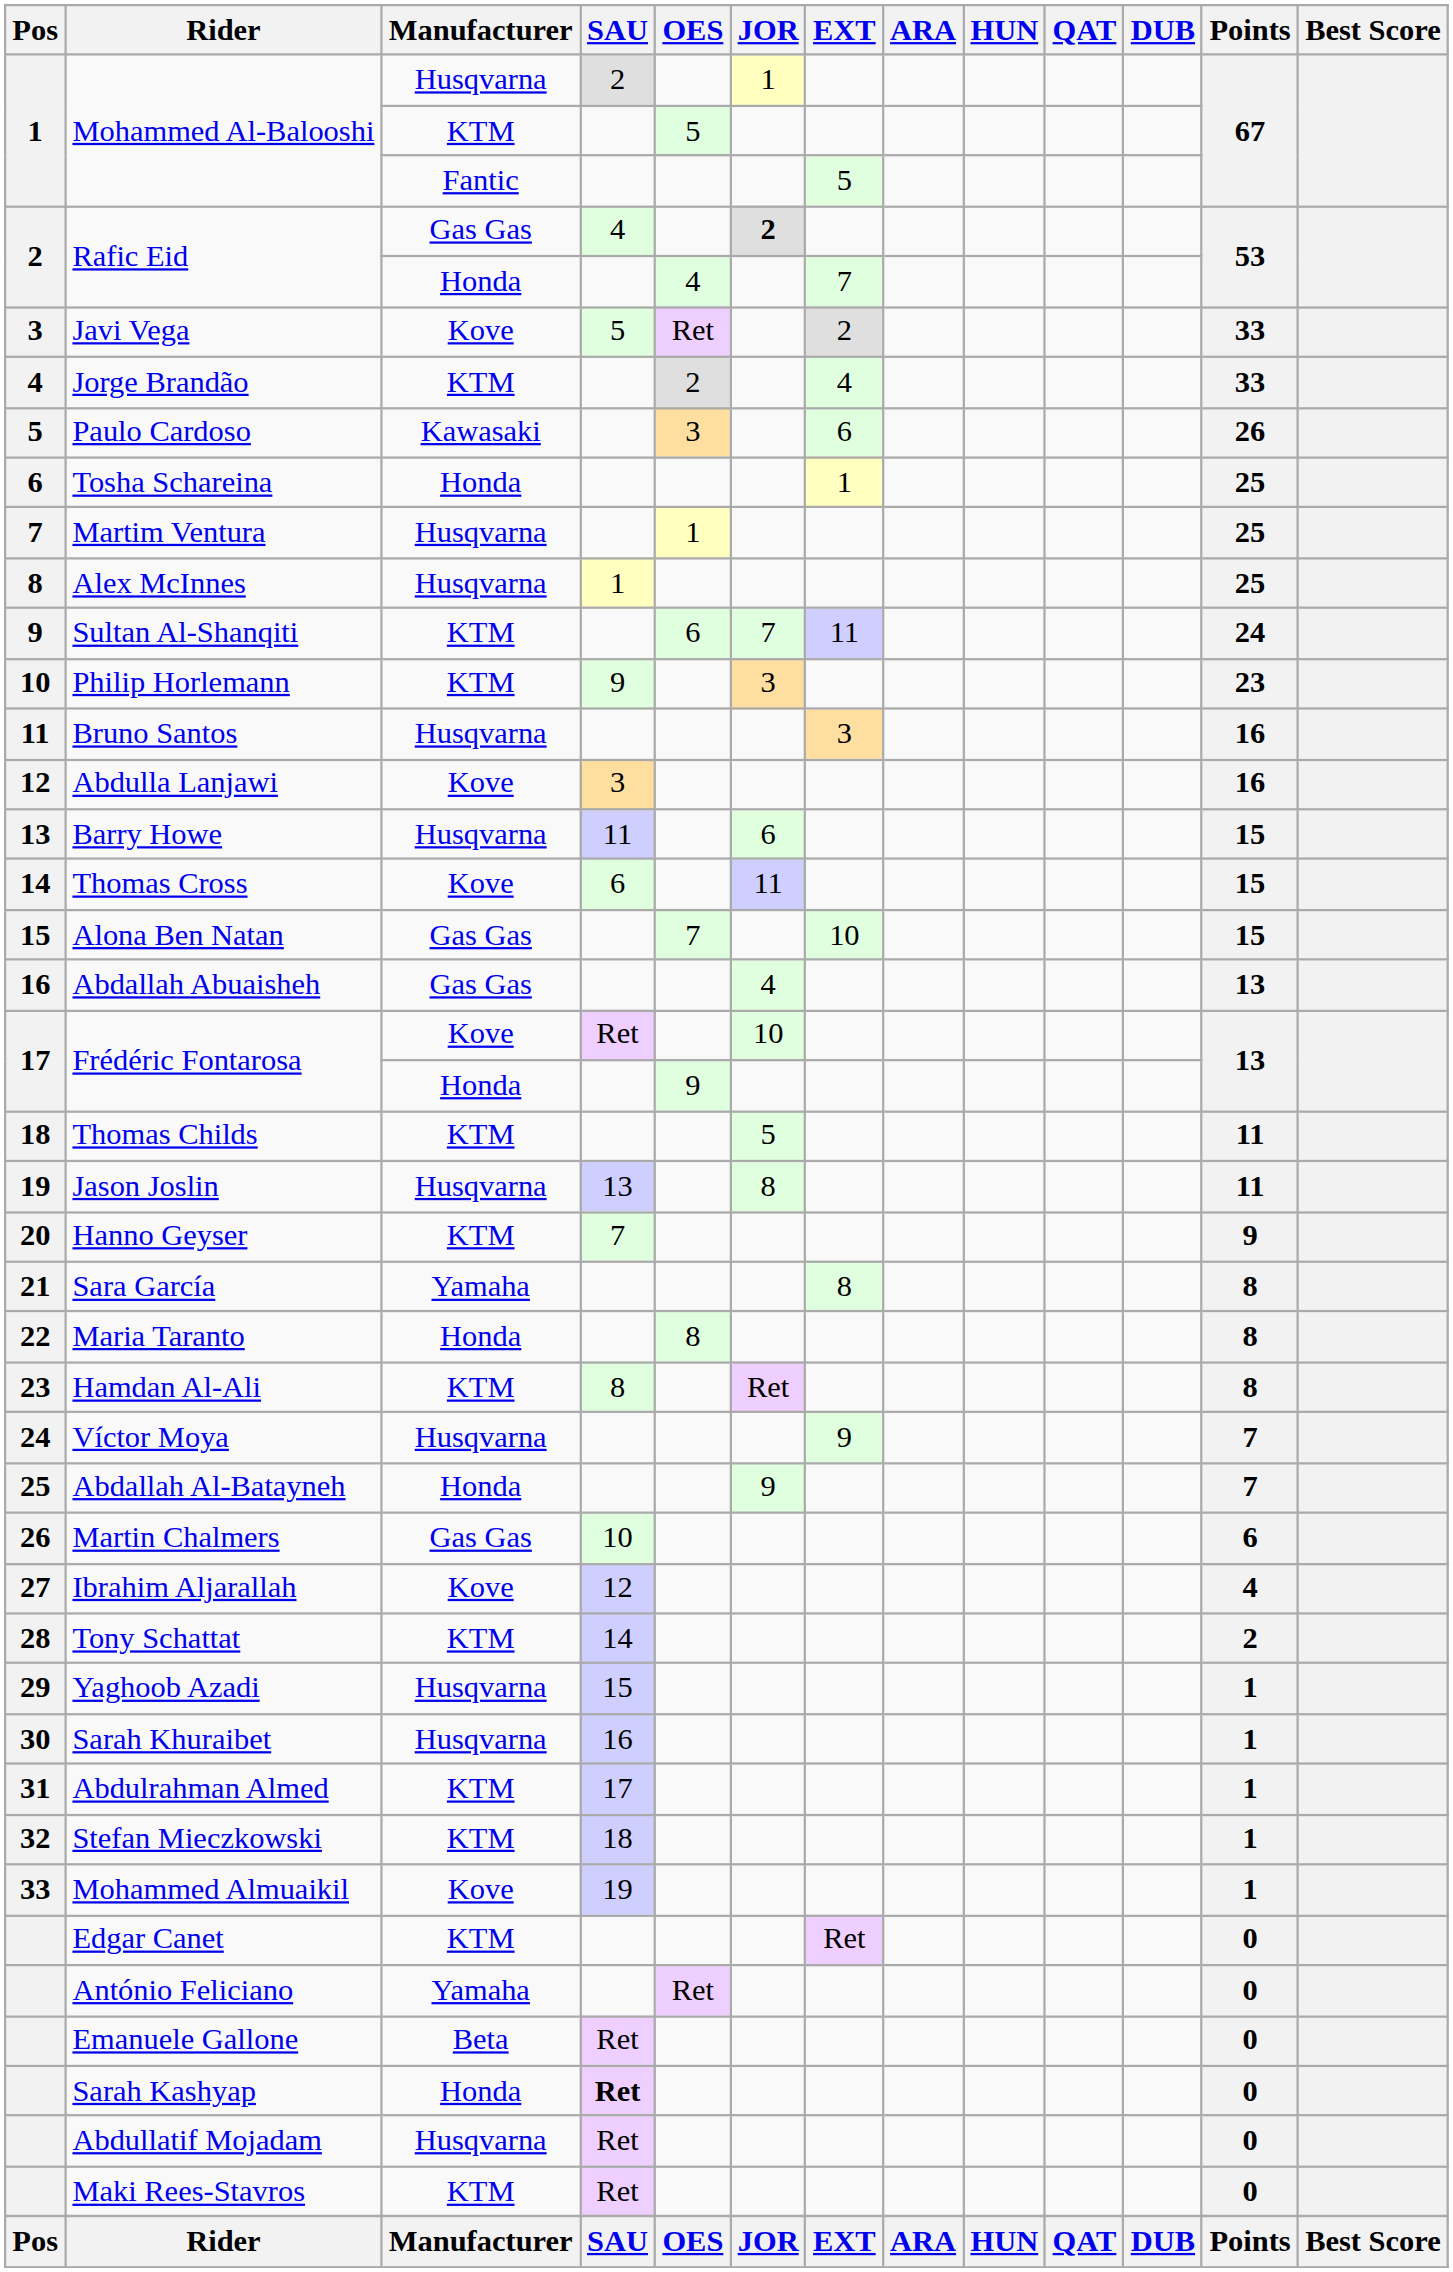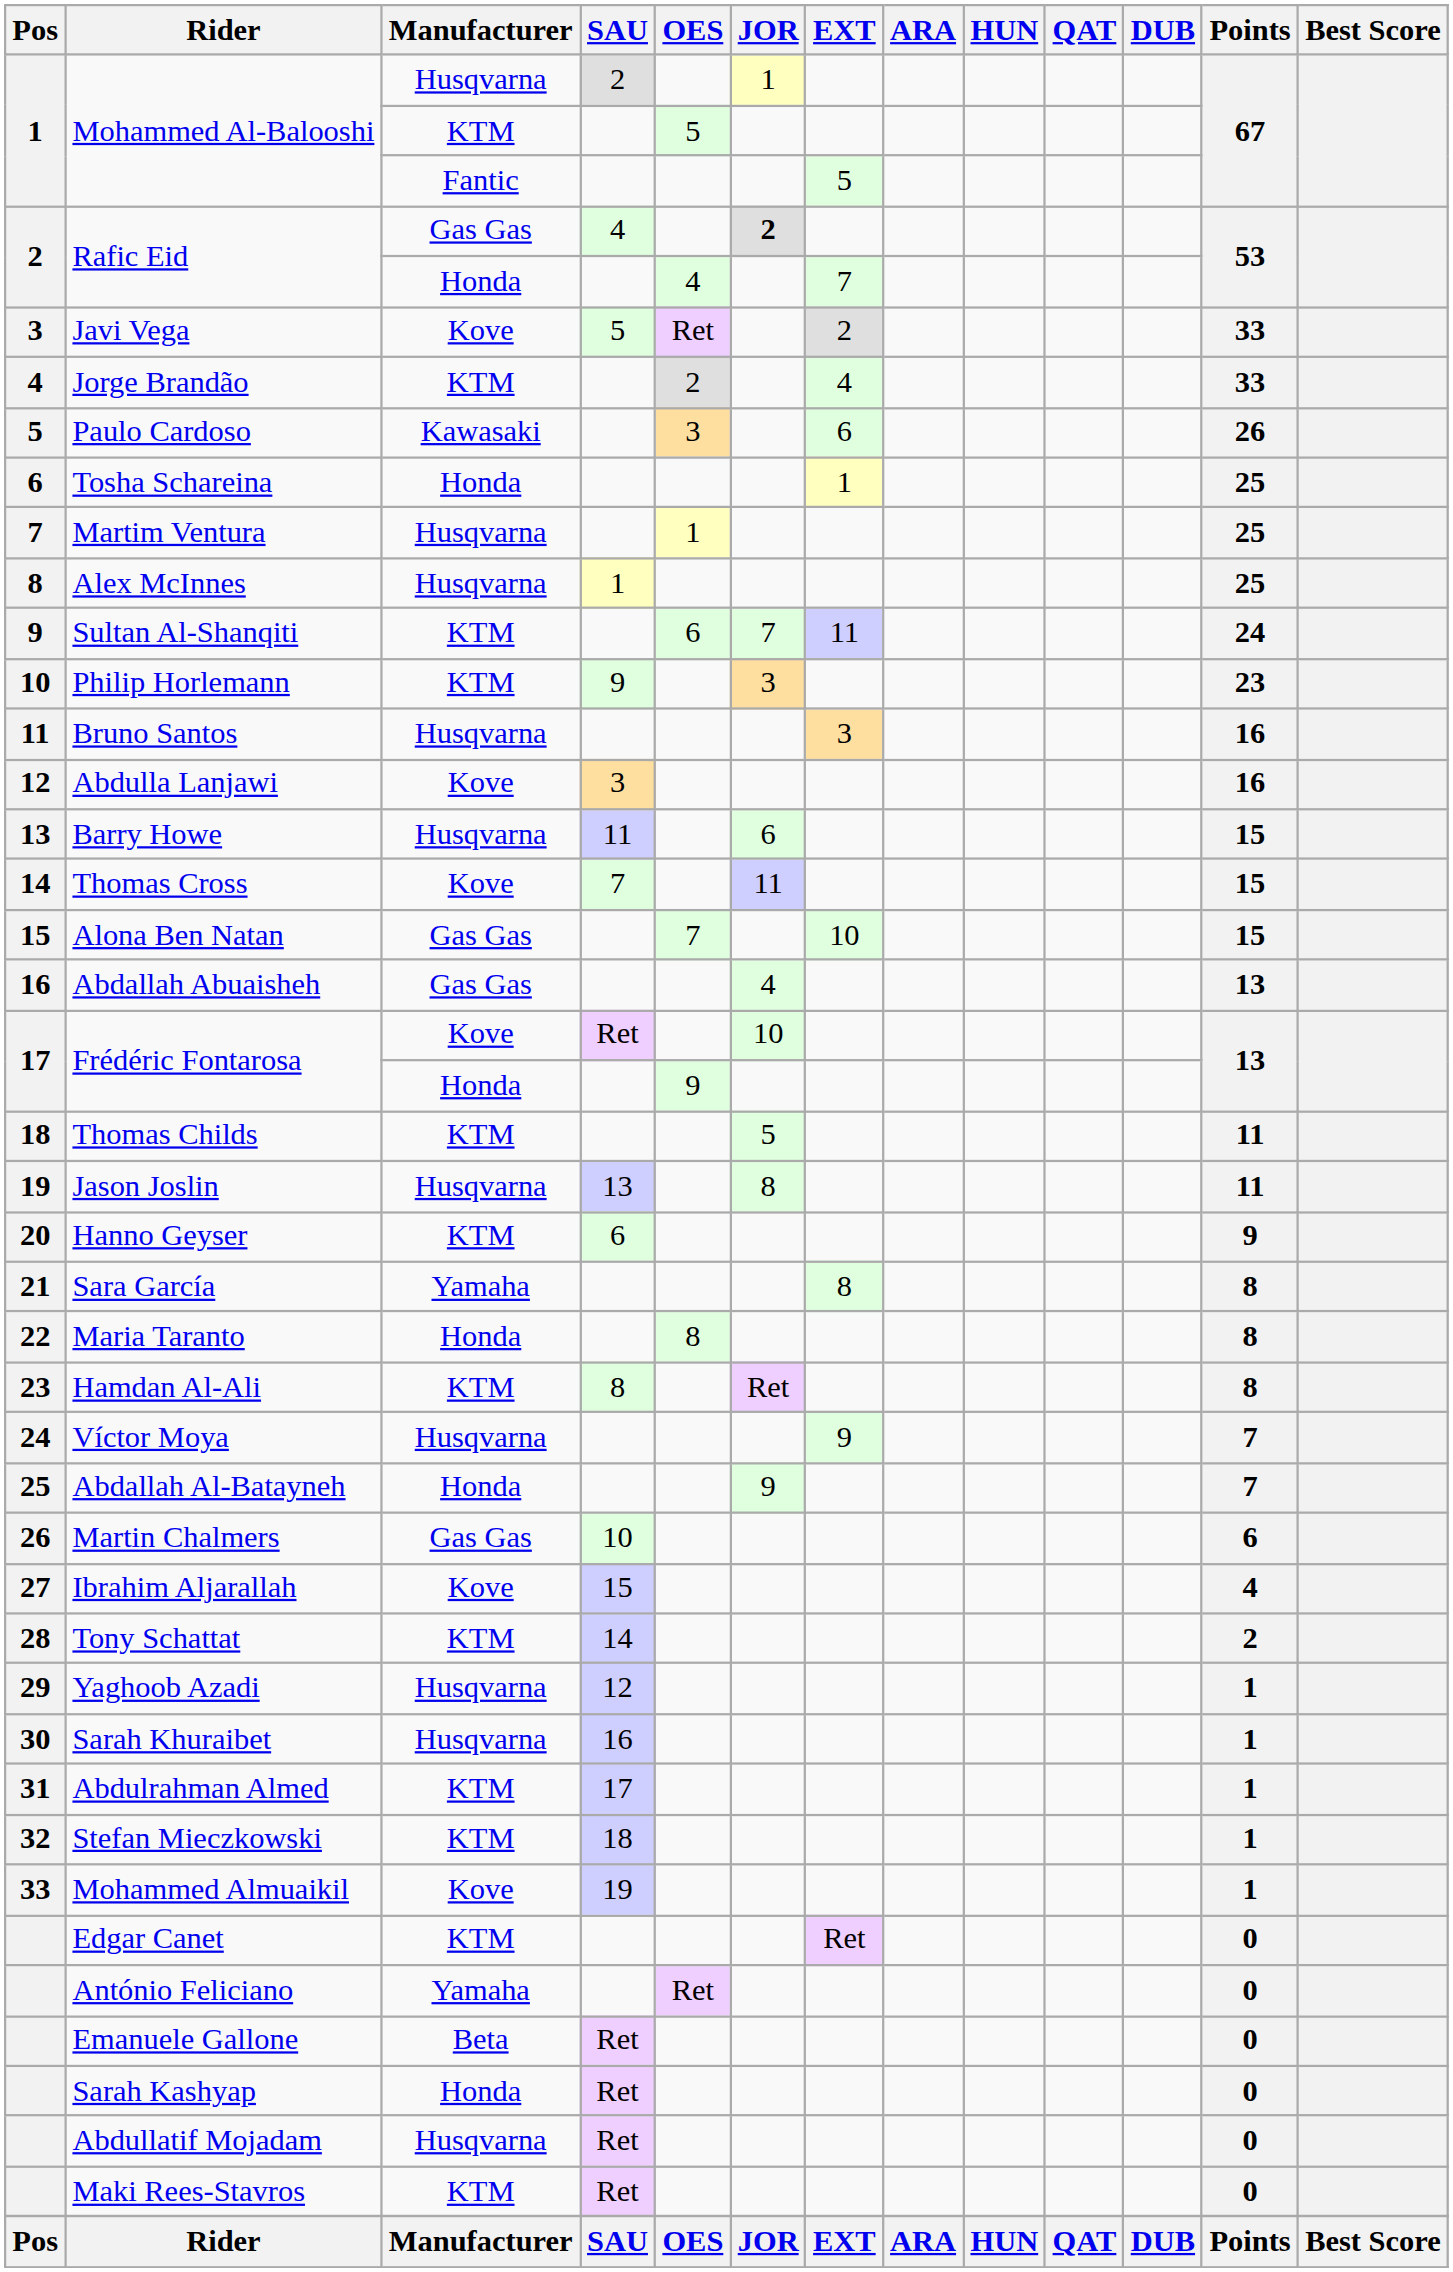Thomas Cross | SAU: 6 -> 7
Hanno Geyser | SAU: 7 -> 6
Ibrahim Aljarallah | SAU: 12 -> 15
Yaghoob Azadi | SAU: 15 -> 12
Sarah Kashyap | SAU: bold -> normal
